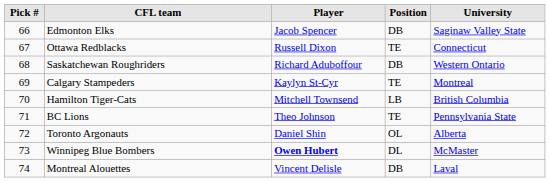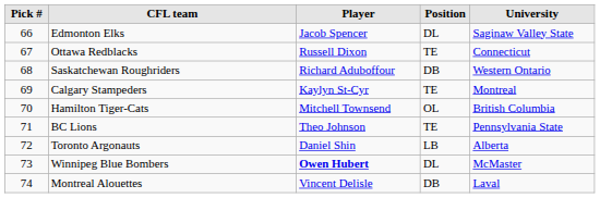Edmonton Elks | Position: DB -> DL
Hamilton Tiger-Cats | Position: LB -> OL
Toronto Argonauts | Position: OL -> LB
